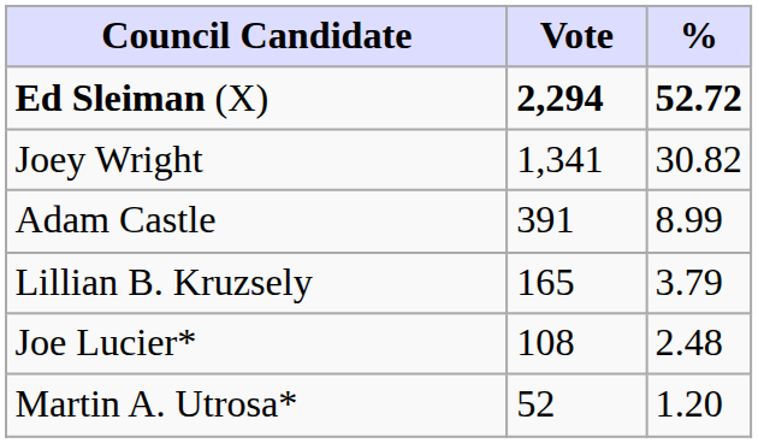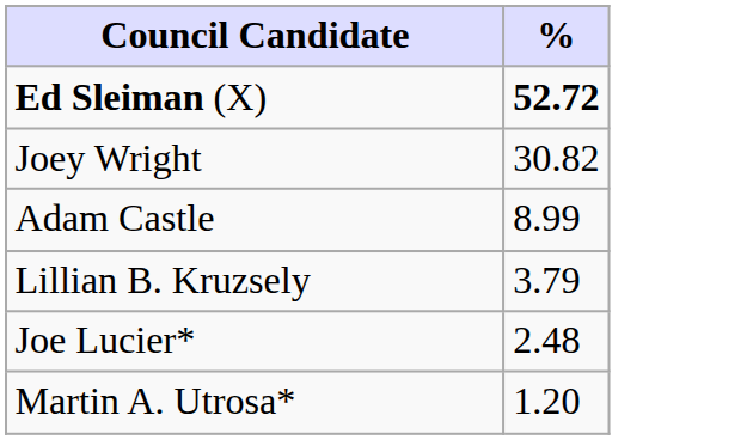- column: Vote | 2,294 | 1,341 | 391 | 165 | 108 | 52
